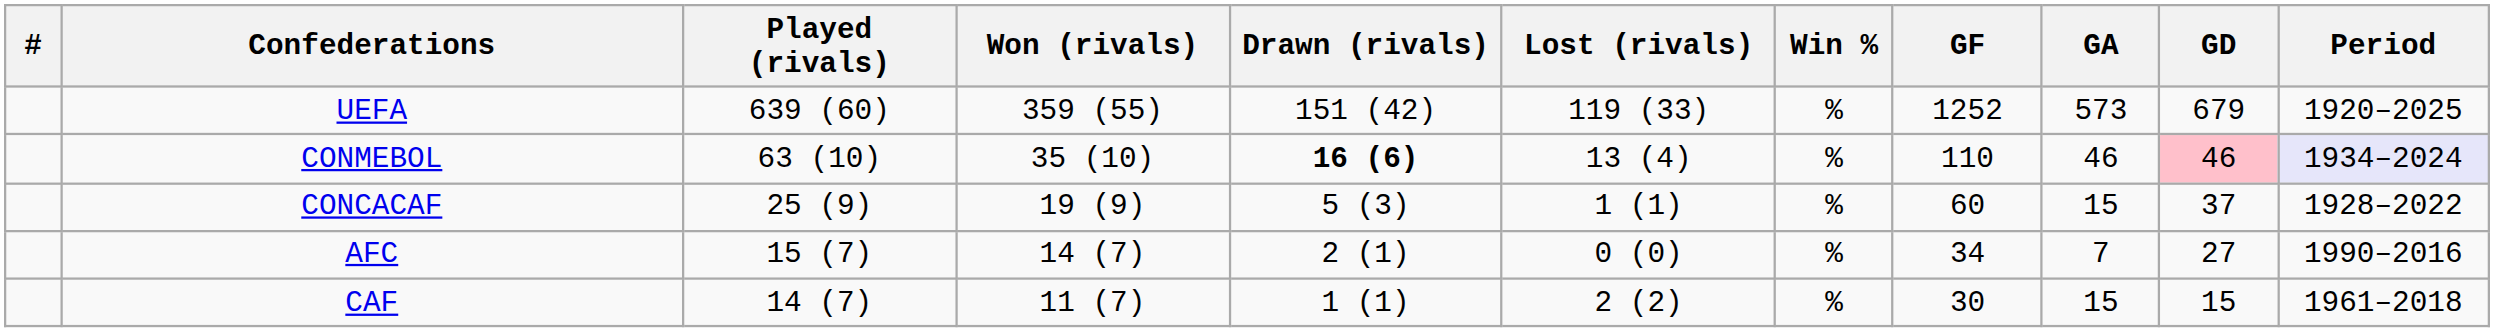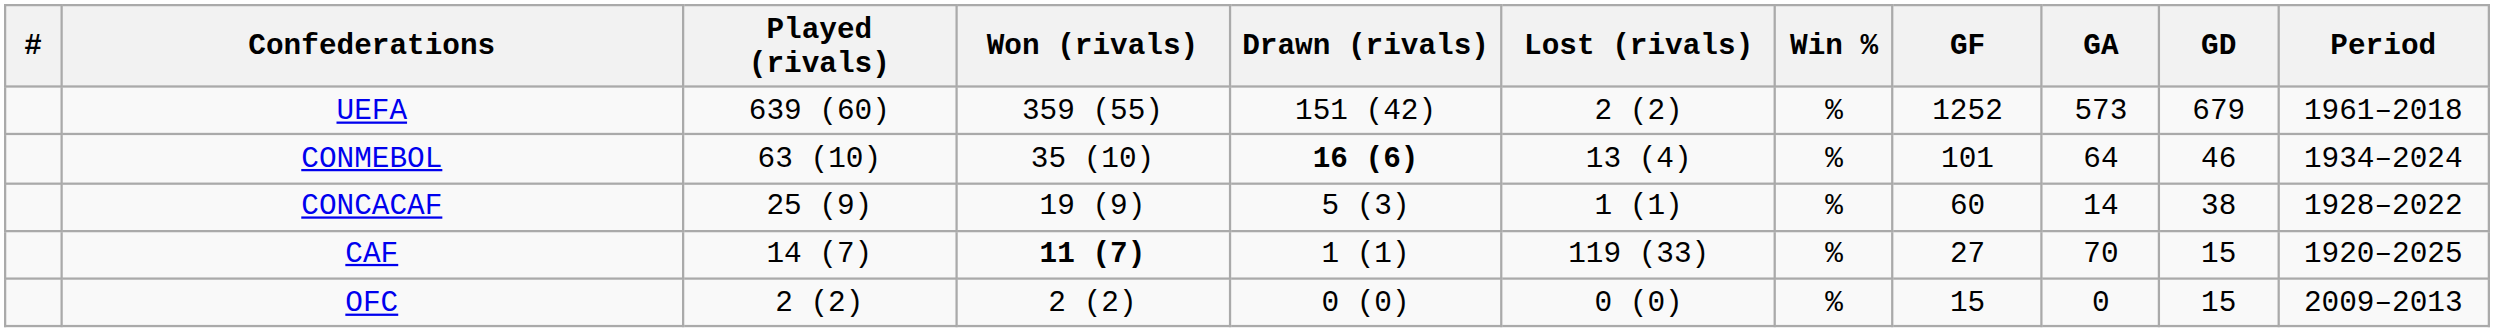UEFA | Lost (rivals): 119 (33) -> 2 (2)
UEFA | Period: 1920–2025 -> 1961–2018
CONMEBOL | GF: 110 -> 101
CONMEBOL | GA: 46 -> 64
CONMEBOL | GD: pink background -> no background
CONMEBOL | Period: lavender background -> no background
CONCACAF | GA: 15 -> 14
CONCACAF | GD: 37 -> 38
- row: AFC | 15 (7) | 14 (7) | 2 (1) | 0 (0) | % | 34 | 7 | 27 | 1990–2016
CAF | Won (rivals): normal -> bold
CAF | Lost (rivals): 2 (2) -> 119 (33)
CAF | GF: 30 -> 27
CAF | GA: 15 -> 70
CAF | Period: 1961–2018 -> 1920–2025
+ row: OFC | 2 (2) | 2 (2) | 0 (0) | 0 (0) | % | 15 | 0 | 15 | 2009–2013
